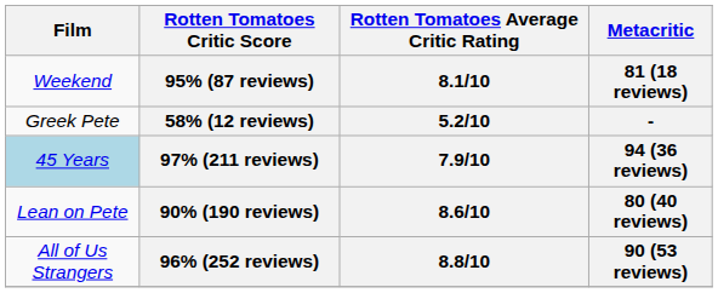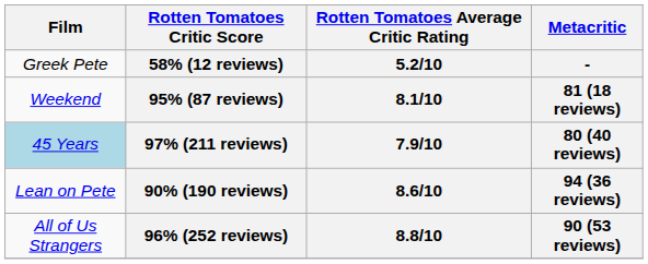rows swapped: 58% (12 reviews) <-> 95% (87 reviews)
97% (211 reviews) | Metacritic: 94 (36 reviews) -> 80 (40 reviews)
90% (190 reviews) | Metacritic: 80 (40 reviews) -> 94 (36 reviews)
